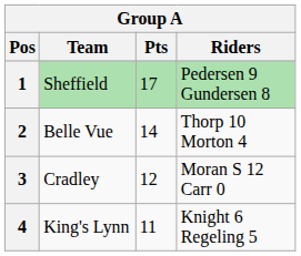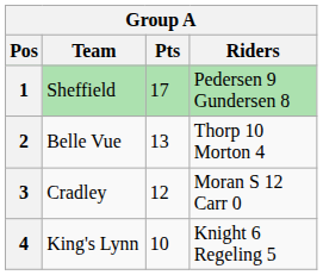2 | Pts: 14 -> 13
4 | Pts: 11 -> 10
